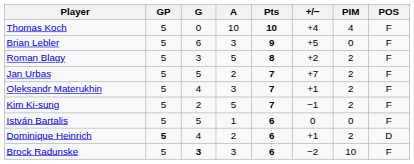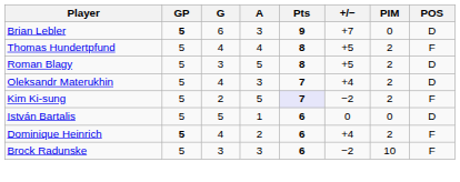- row: Thomas Koch | 5 | 0 | 10 | 10 | +4 | 4 | F
Brian Lebler | GP: normal -> bold
Brian Lebler | +/−: +5 -> +7
Brian Lebler | POS: F -> D
+ row: Thomas Hundertpfund | 5 | 4 | 4 | 8 | +5 | 2 | F
Roman Blagy | +/−: +2 -> +5
Roman Blagy | POS: F -> D
- row: Jan Urbas | 5 | 5 | 2 | 7 | +7 | 2 | F
Oleksandr Materukhin | +/−: +1 -> +4
Oleksandr Materukhin | POS: F -> D
Kim Ki-sung | Pts: no background -> lavender background
Kim Ki-sung | +/−: −1 -> −2
István Bartalis | POS: F -> D
Dominique Heinrich | +/−: +1 -> +4
Dominique Heinrich | POS: D -> F
Brock Radunske | G: bold -> normal
